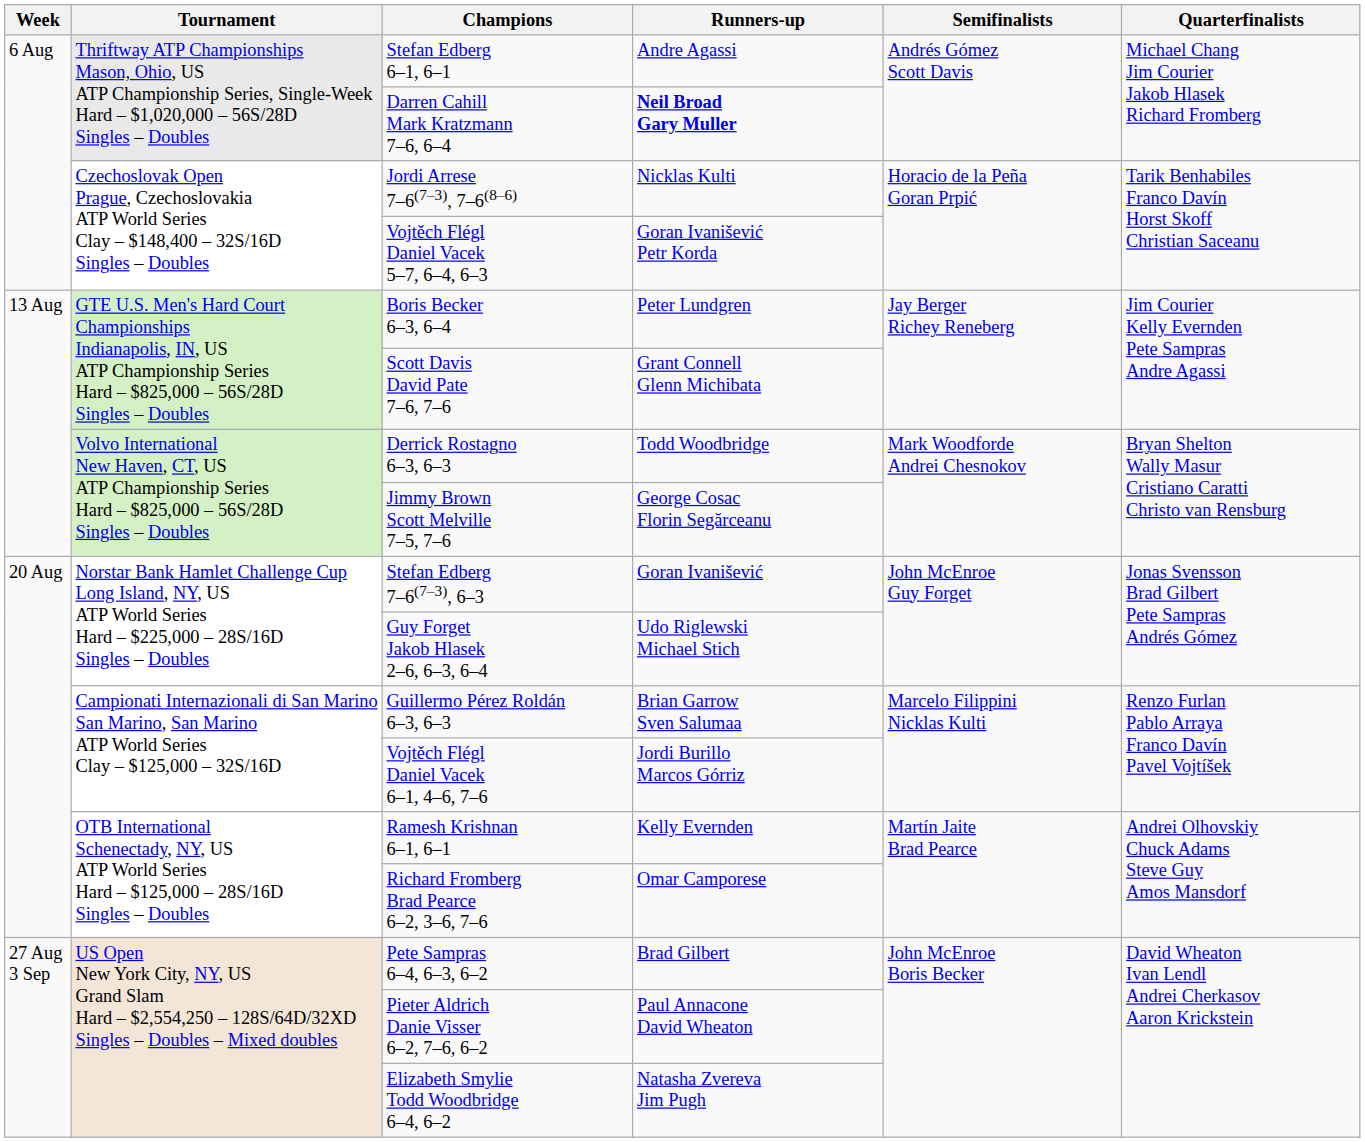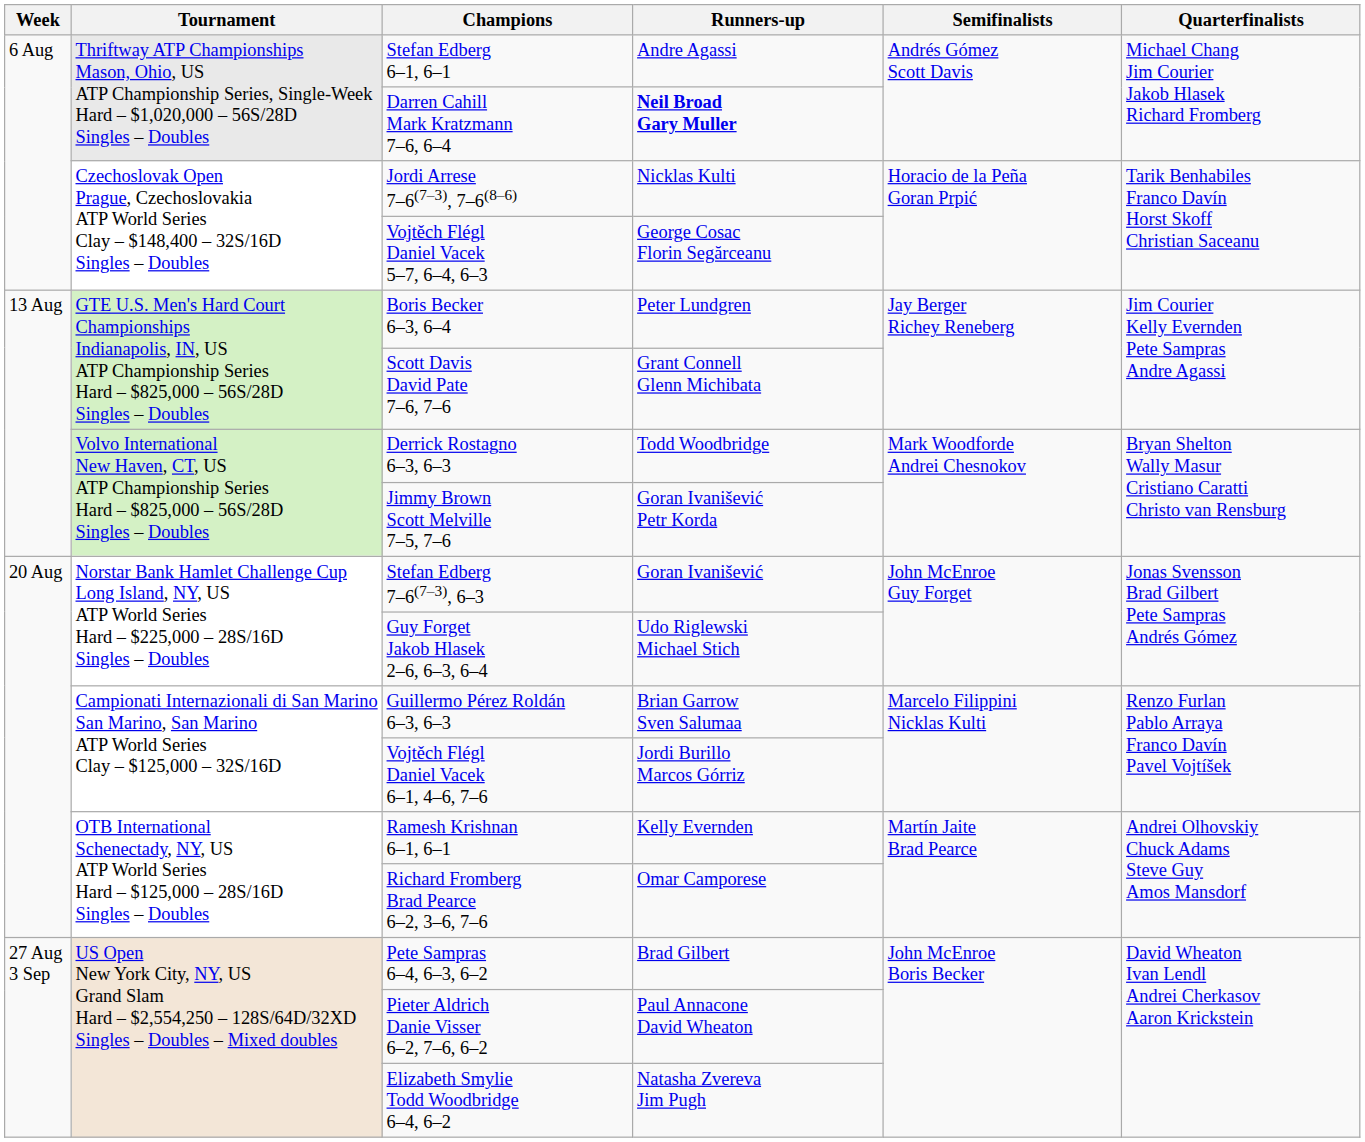Vojtěch Flégl Daniel Vacek 5–7, 6–4, 6–3 | Runners-up: Goran Ivanišević Petr Korda -> George Cosac Florin Segărceanu
Jimmy Brown Scott Melville 7–5, 7–6 | Runners-up: George Cosac Florin Segărceanu -> Goran Ivanišević Petr Korda
